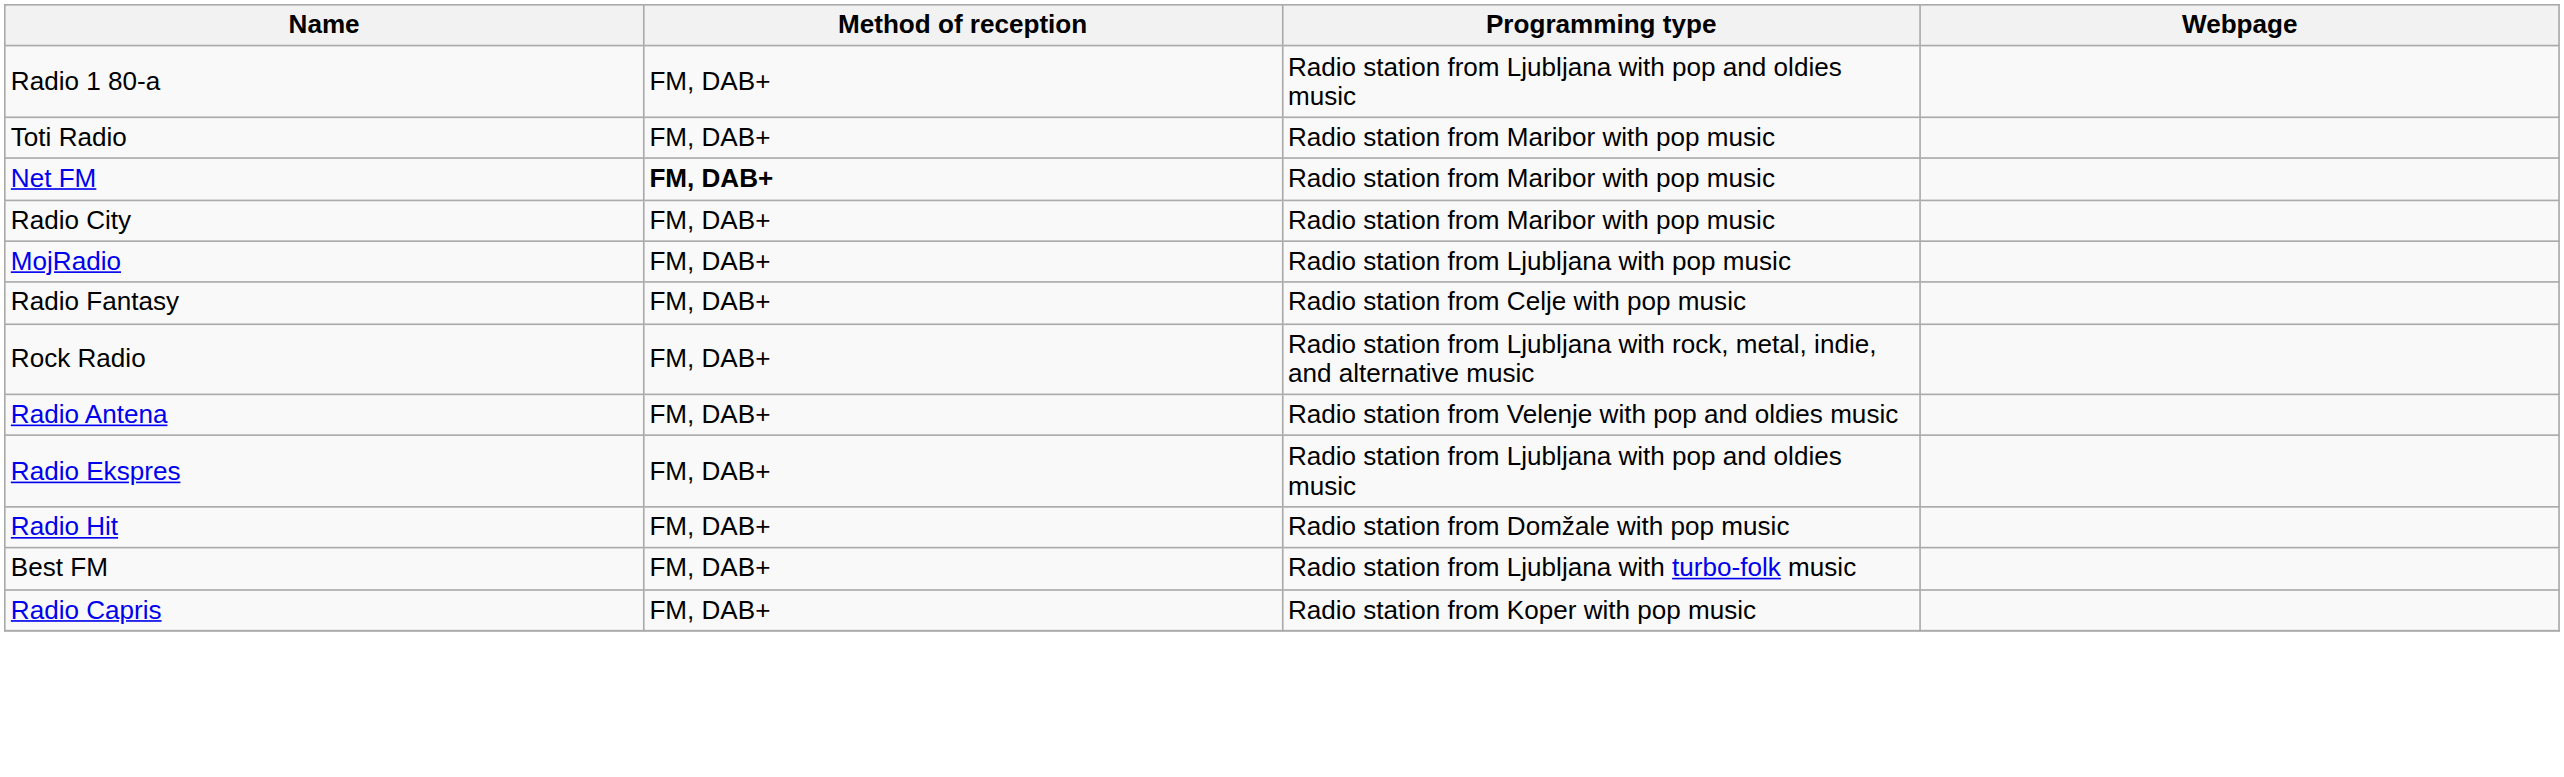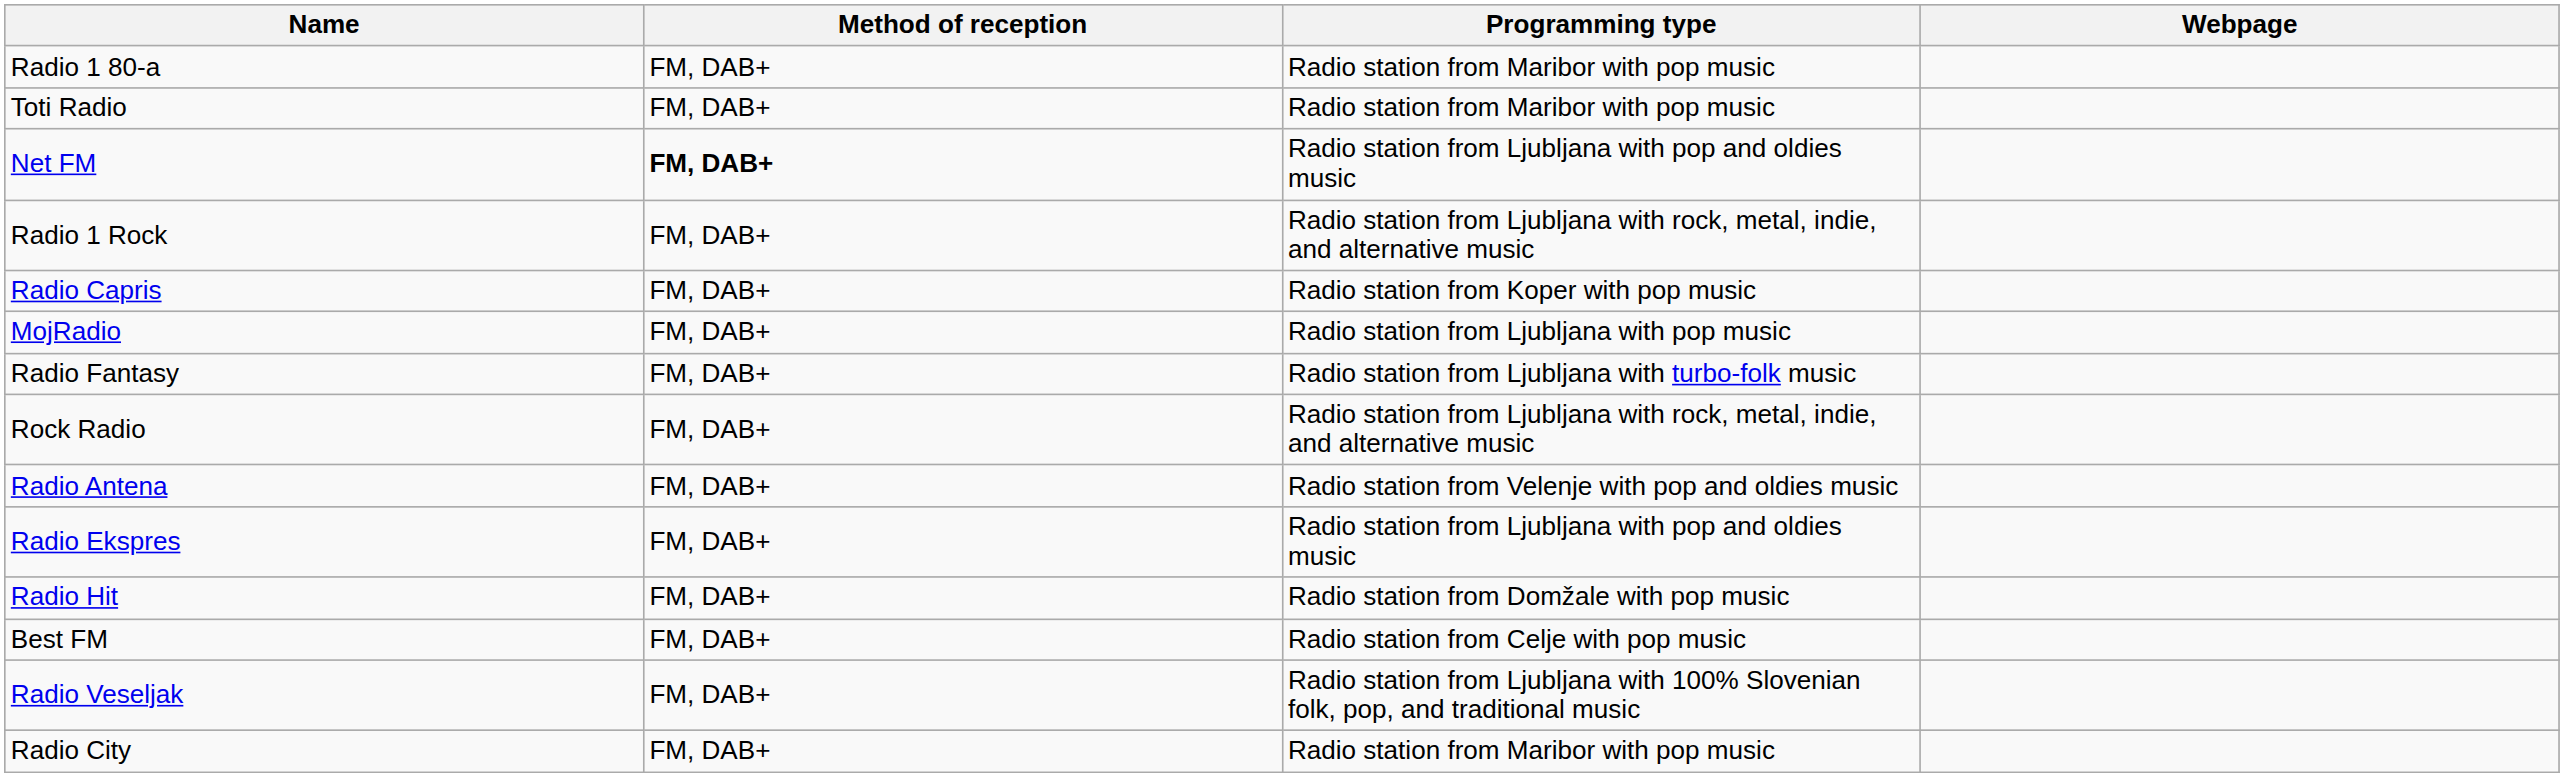Radio 1 80-a | Programming type: Radio station from Ljubljana with pop and oldies music -> Radio station from Maribor with pop music
Net FM | Programming type: Radio station from Maribor with pop music -> Radio station from Ljubljana with pop and oldies music
+ row: Radio 1 Rock | FM, DAB+ | Radio station from Ljubljana with rock, metal, indie, and alternative music
rows swapped: Radio City <-> Radio Capris
Radio Fantasy | Programming type: Radio station from Celje with pop music -> Radio station from Ljubljana with turbo-folk music
Best FM | Programming type: Radio station from Ljubljana with turbo-folk music -> Radio station from Celje with pop music
+ row: Radio Veseljak | FM, DAB+ | Radio station from Ljubljana with 100% Slovenian folk, pop, and traditional music
